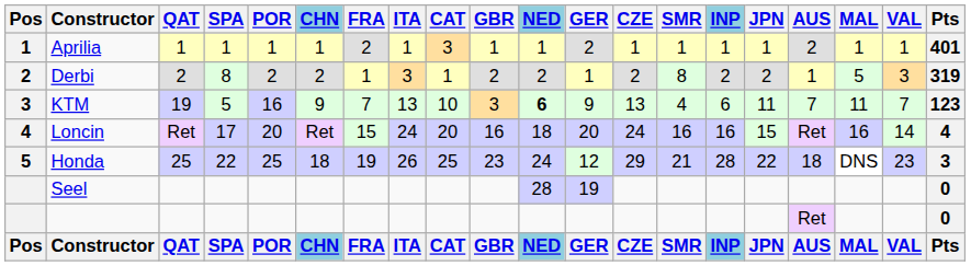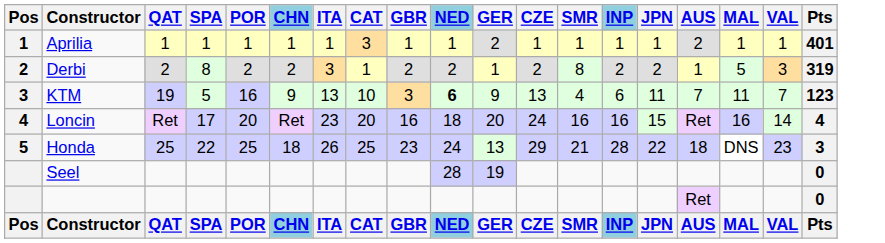- column: FRA | 2 | 1 | 7 | 15 | 19 | FRA
Loncin | ITA: 24 -> 23
Honda | GER: 12 -> 13
